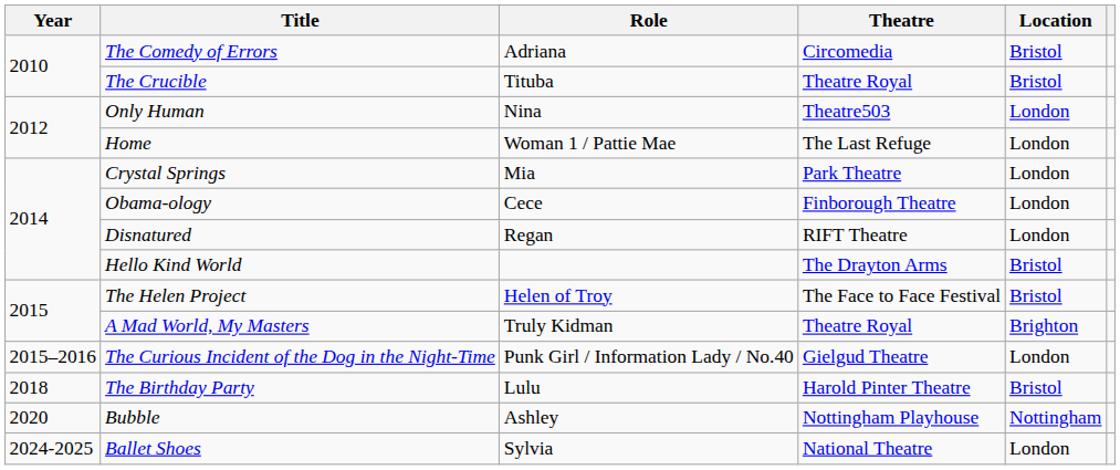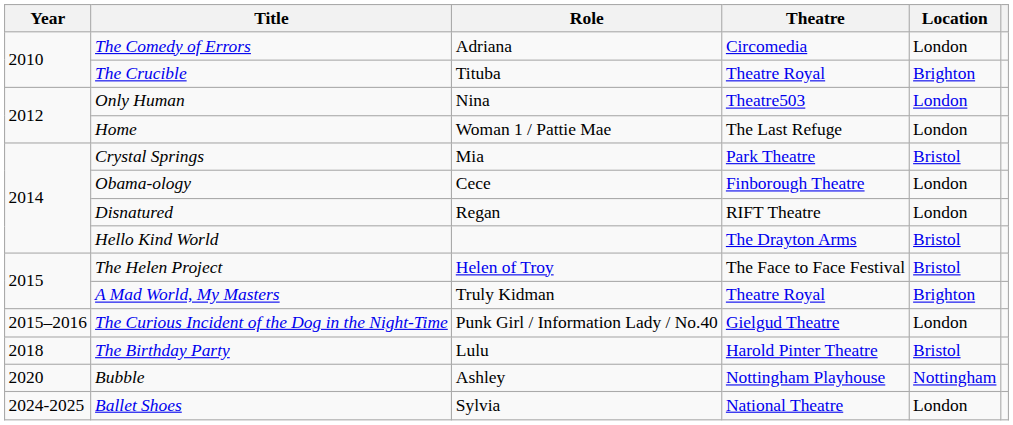The Comedy of Errors | Location: Bristol -> London
The Crucible | Location: Bristol -> Brighton
Crystal Springs | Location: London -> Bristol
